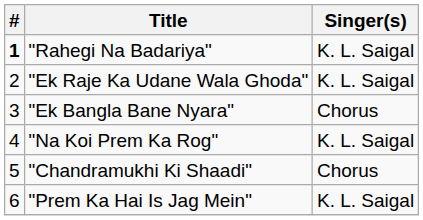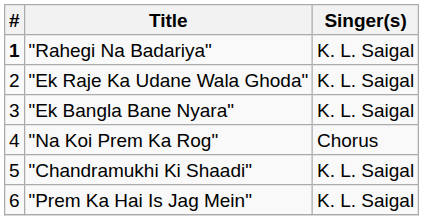"Ek Bangla Bane Nyara" | Singer(s): Chorus -> K. L. Saigal
"Na Koi Prem Ka Rog" | Singer(s): K. L. Saigal -> Chorus
"Chandramukhi Ki Shaadi" | Singer(s): Chorus -> K. L. Saigal
